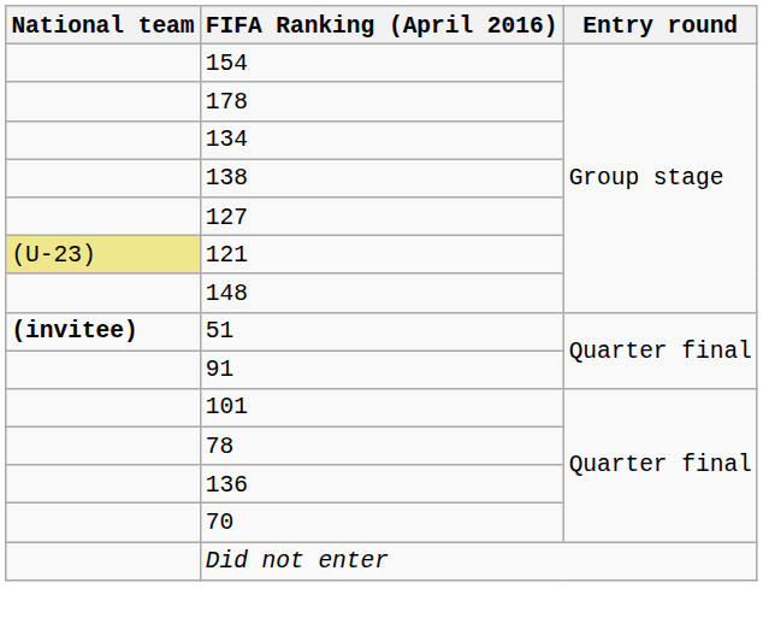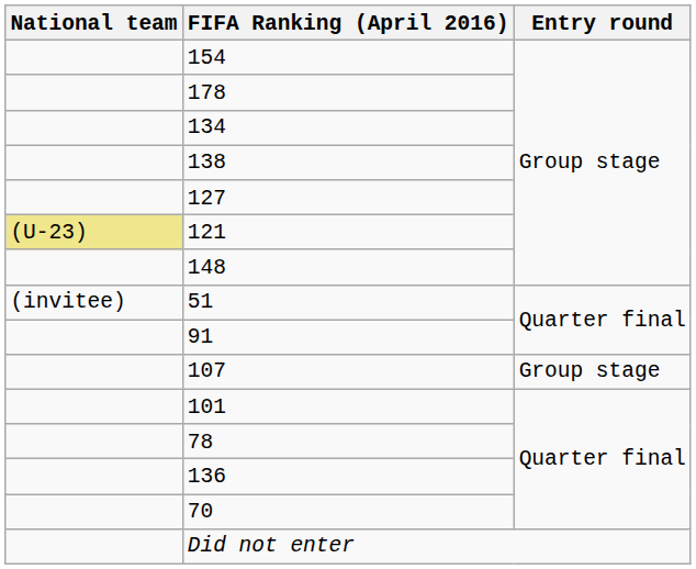51 | National team: bold -> normal
+ row: 107 | Group stage
